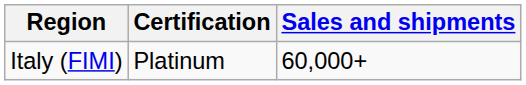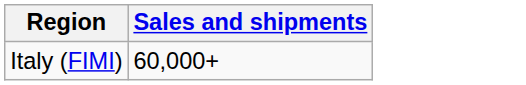- column: Certification | Platinum
